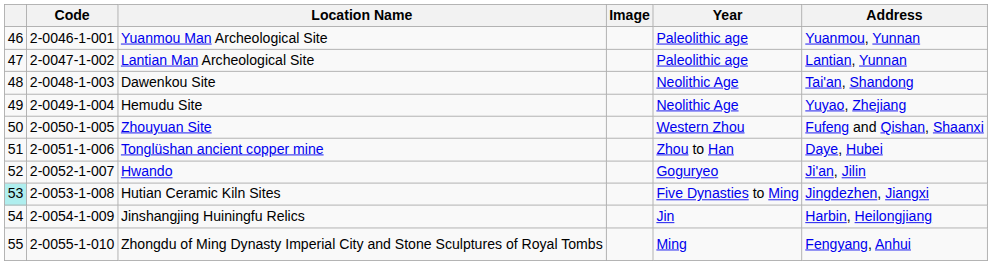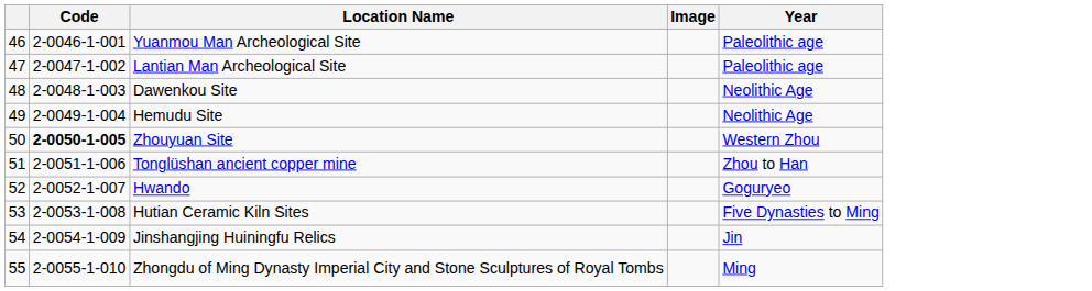- column: Address | Yuanmou, Yunnan | Lantian, Yunnan | Tai'an, Shandong | Yuyao, Zhejiang | Fufeng and Qishan, Shaanxi | Daye, Hubei | Ji'an, Jilin | Jingdezhen, Jiangxi | Harbin, Heilongjiang | Fengyang, Anhui
Zhouyuan Site | Code: normal -> bold
Hutian Ceramic Kiln Sites | column 1: paleturquoise background -> no background
